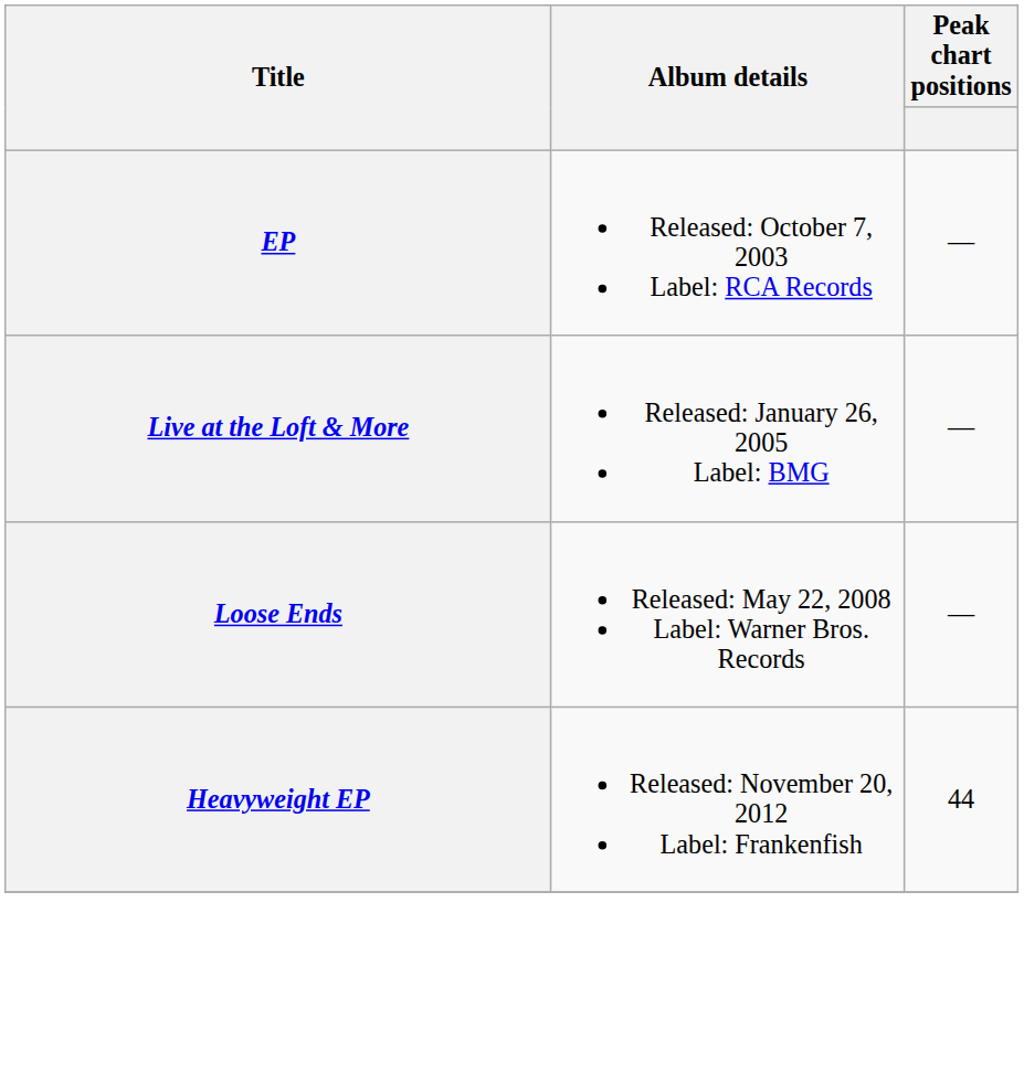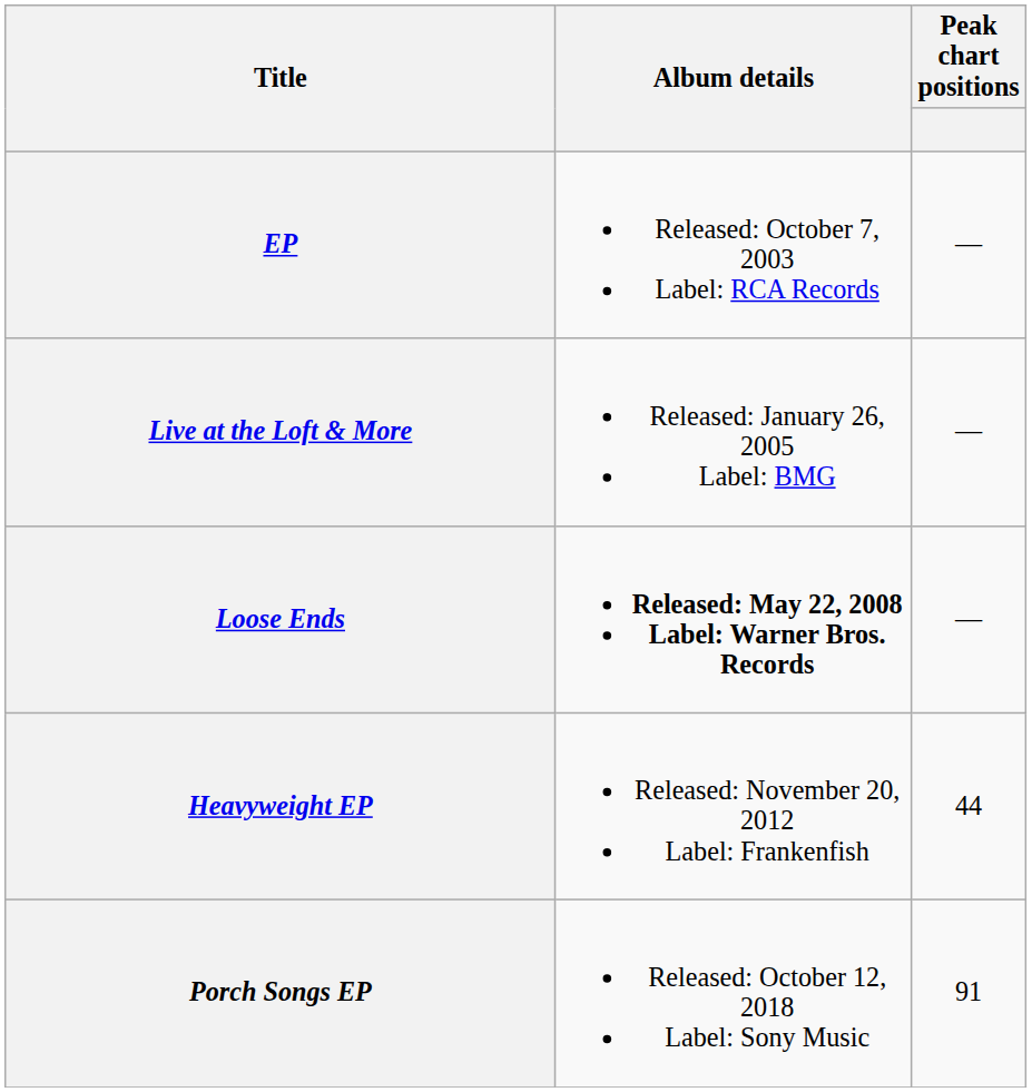Loose Ends | Album details: normal -> bold
+ row: Porch Songs EP | Released: October 12, 2018 Label: Sony Music | 91
